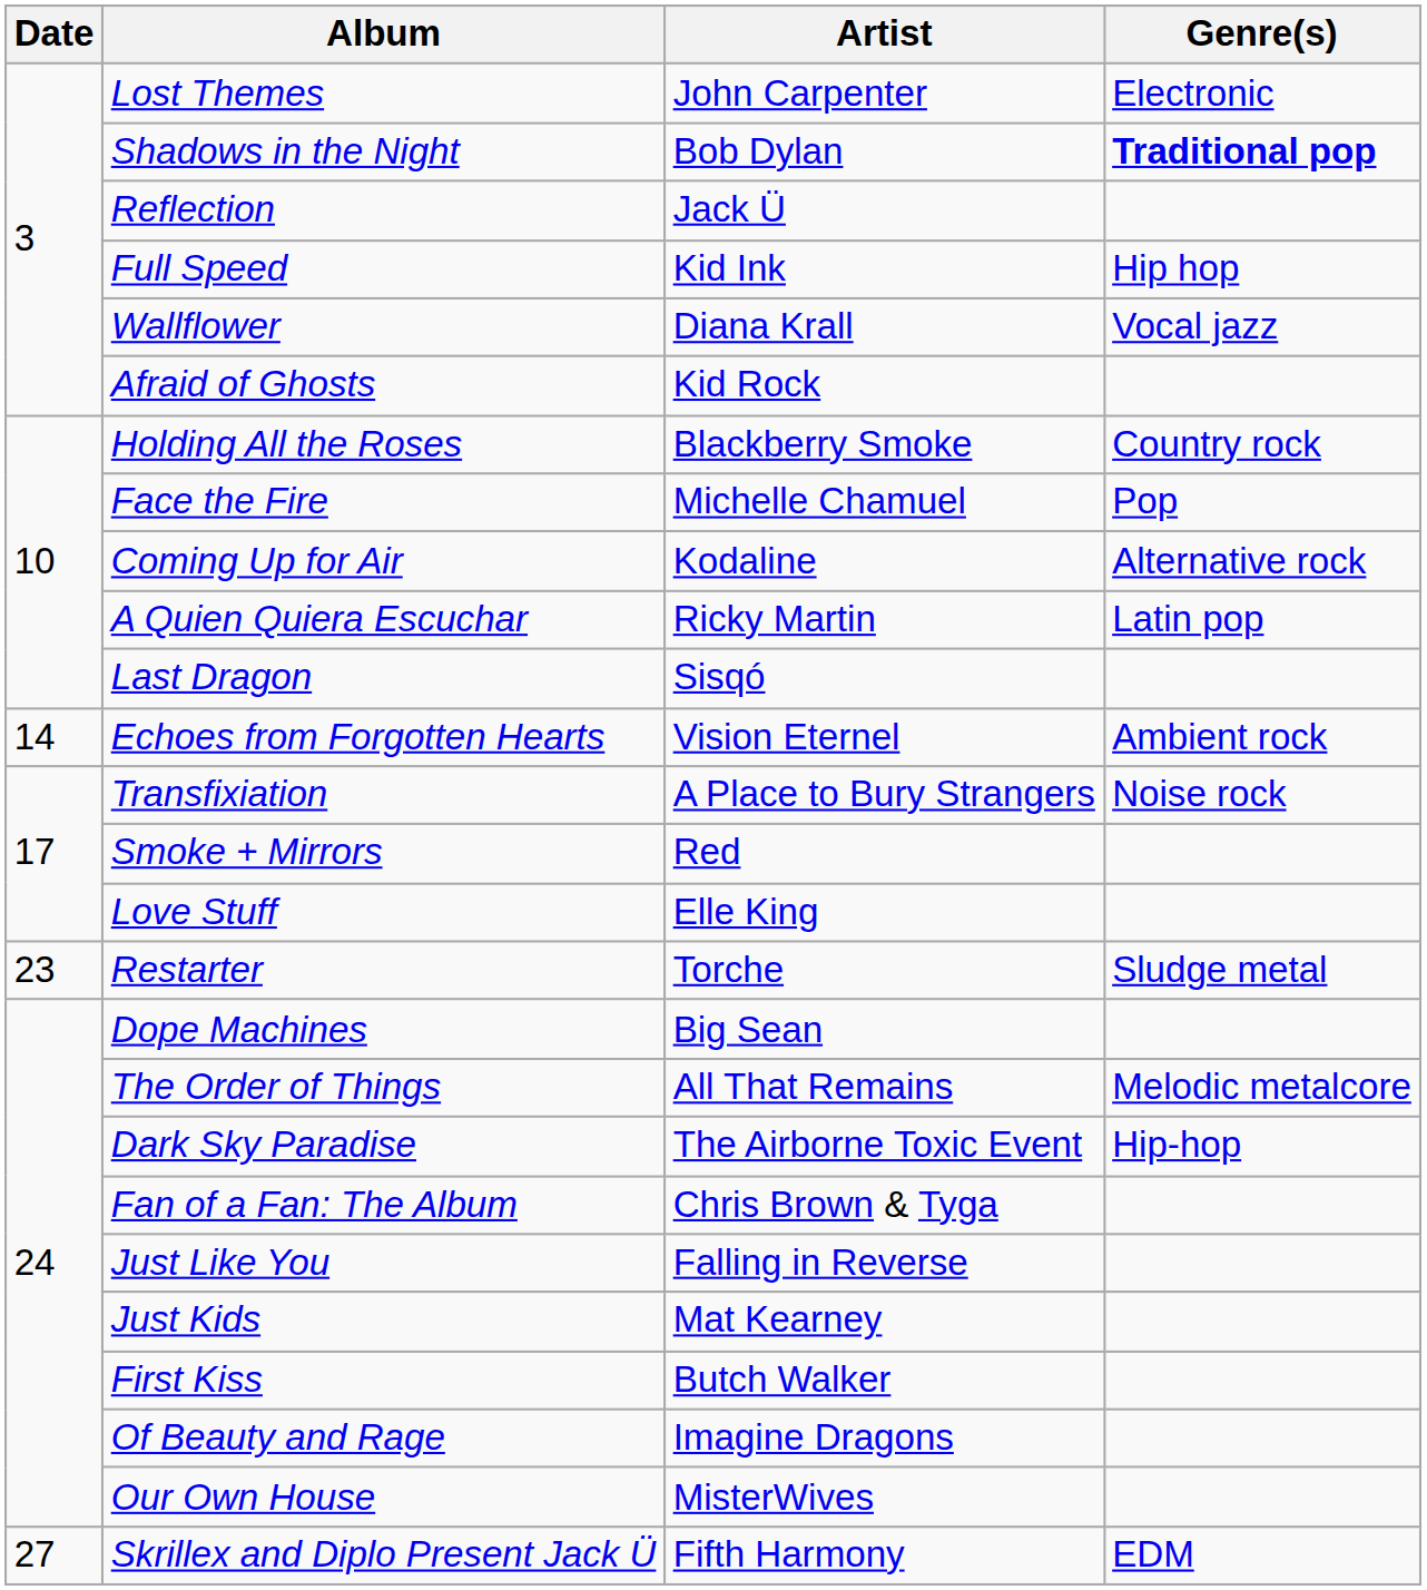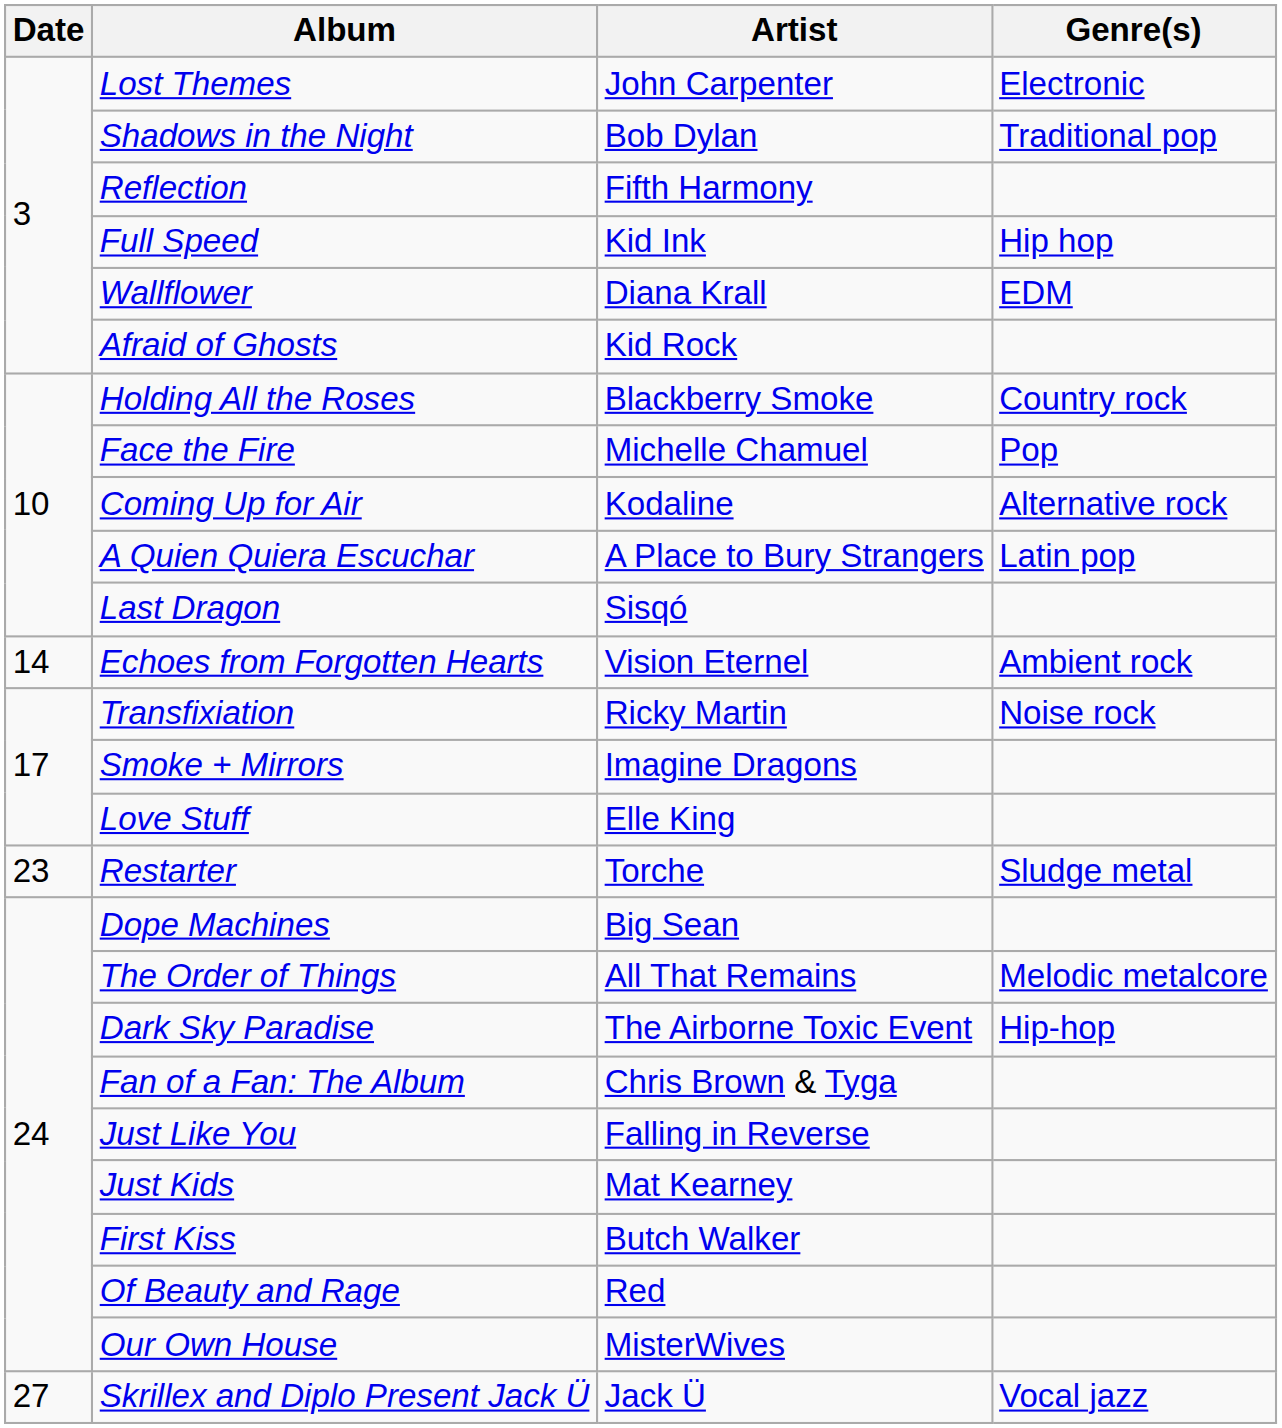Shadows in the Night | Genre(s): bold -> normal
Reflection | Artist: Jack Ü -> Fifth Harmony
Wallflower | Genre(s): Vocal jazz -> EDM
A Quien Quiera Escuchar | Artist: Ricky Martin -> A Place to Bury Strangers
Transfixiation | Artist: A Place to Bury Strangers -> Ricky Martin
Smoke + Mirrors | Artist: Red -> Imagine Dragons
Of Beauty and Rage | Artist: Imagine Dragons -> Red
Skrillex and Diplo Present Jack Ü | Artist: Fifth Harmony -> Jack Ü
Skrillex and Diplo Present Jack Ü | Genre(s): EDM -> Vocal jazz
